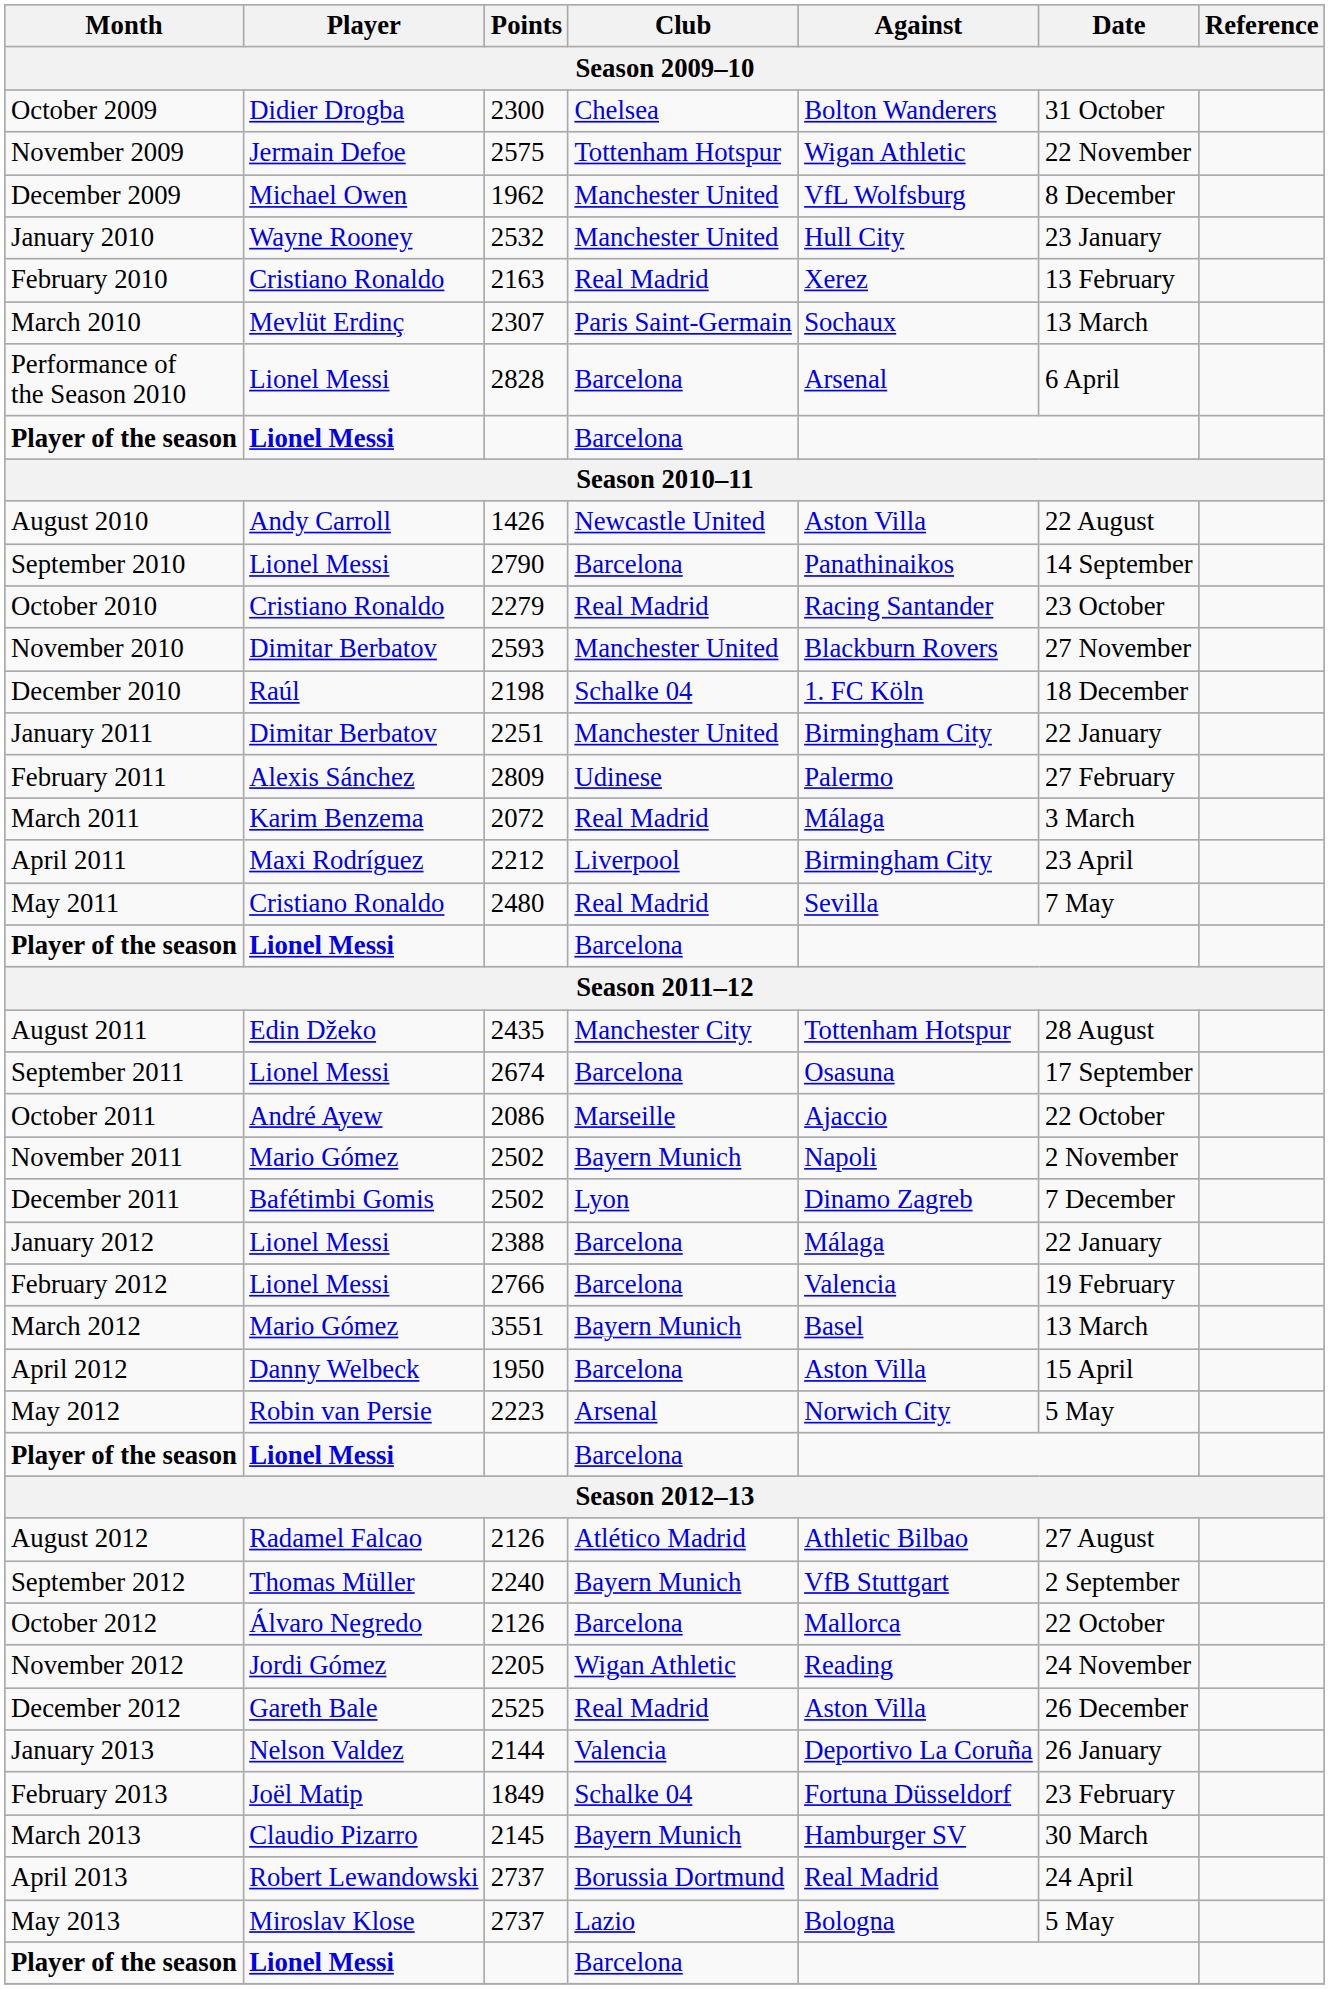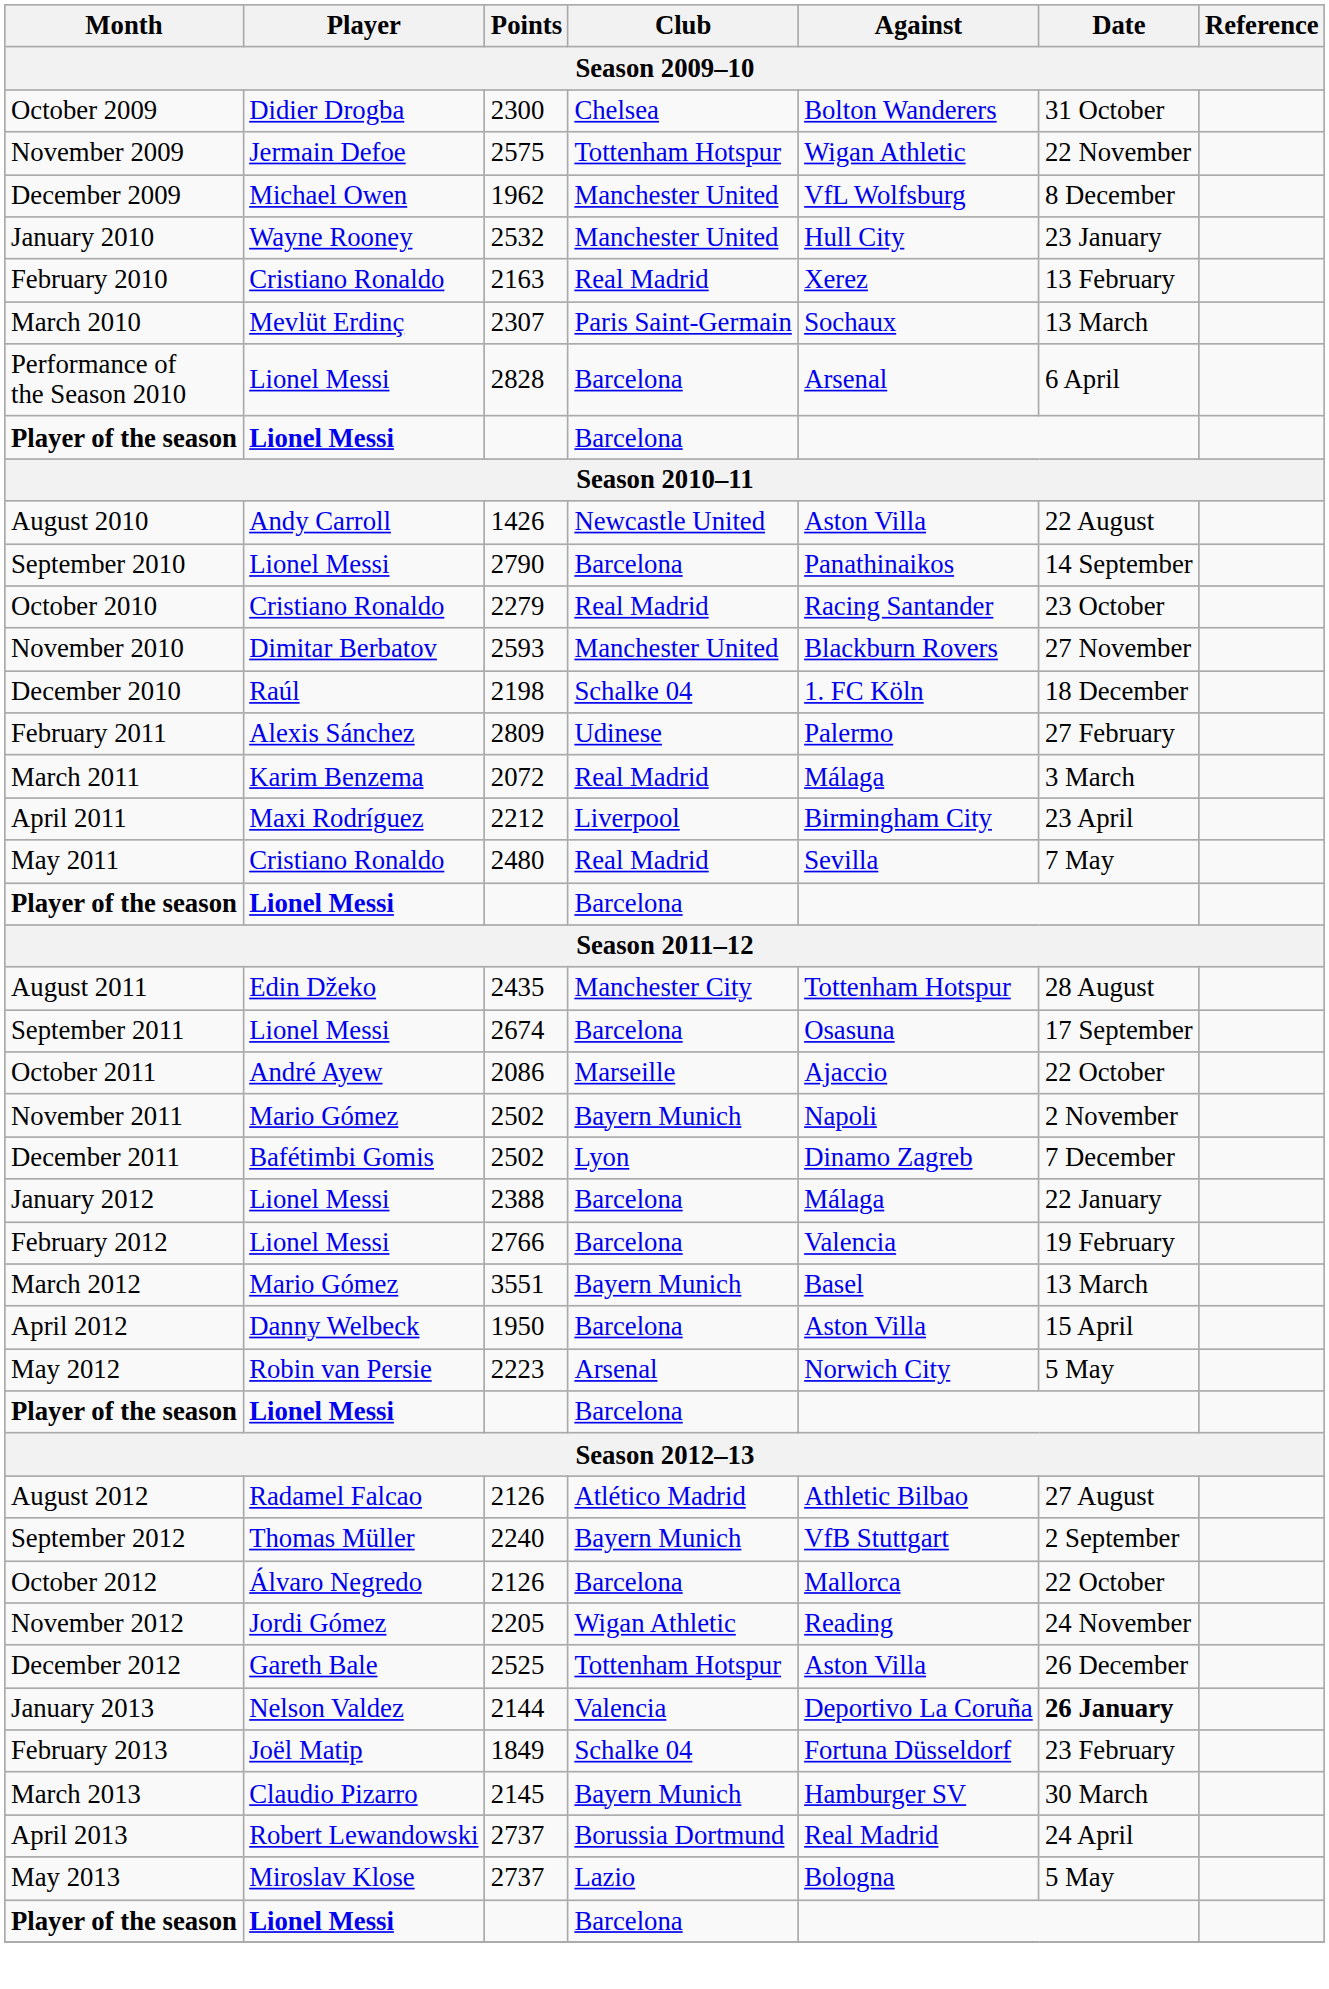- row: January 2011 | Dimitar Berbatov | 2251 | Manchester United | Birmingham City | 22 January
December 2012 | Club: Real Madrid -> Tottenham Hotspur
January 2013 | Date: normal -> bold
